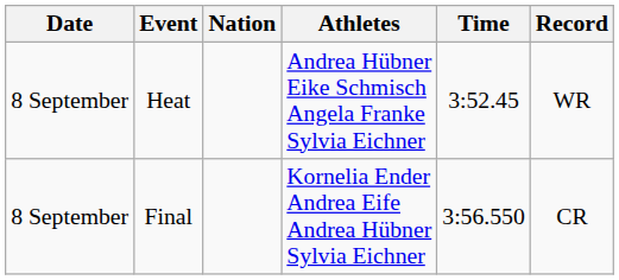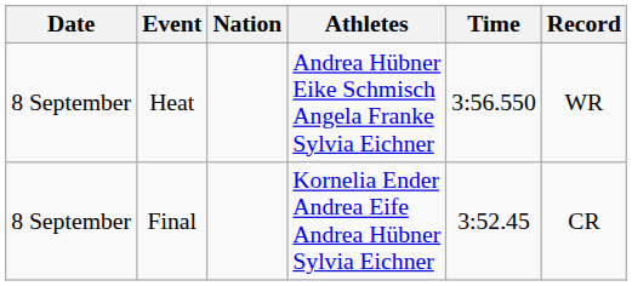Heat | Time: 3:52.45 -> 3:56.550
Final | Time: 3:56.550 -> 3:52.45
